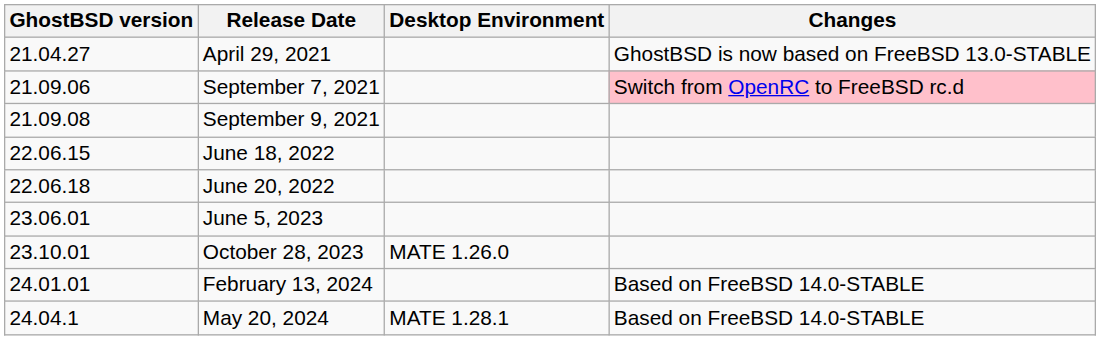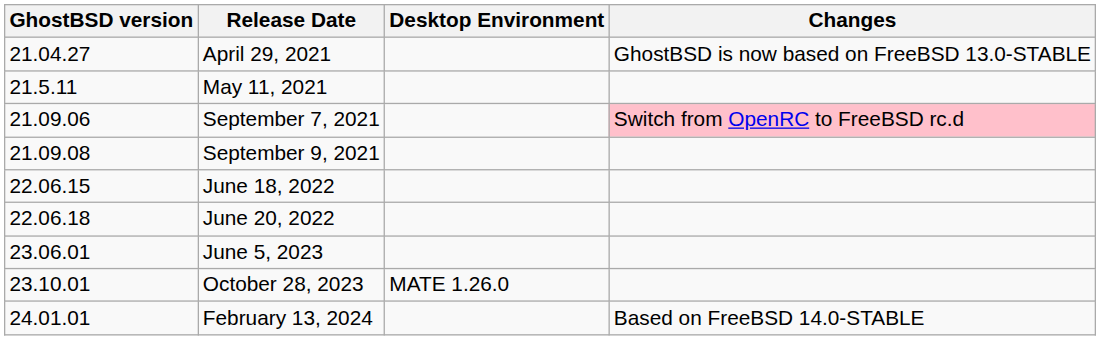+ row: 21.5.11 | May 11, 2021
- row: 24.04.1 | May 20, 2024 | MATE 1.28.1 | Based on FreeBSD 14.0-STABLE
